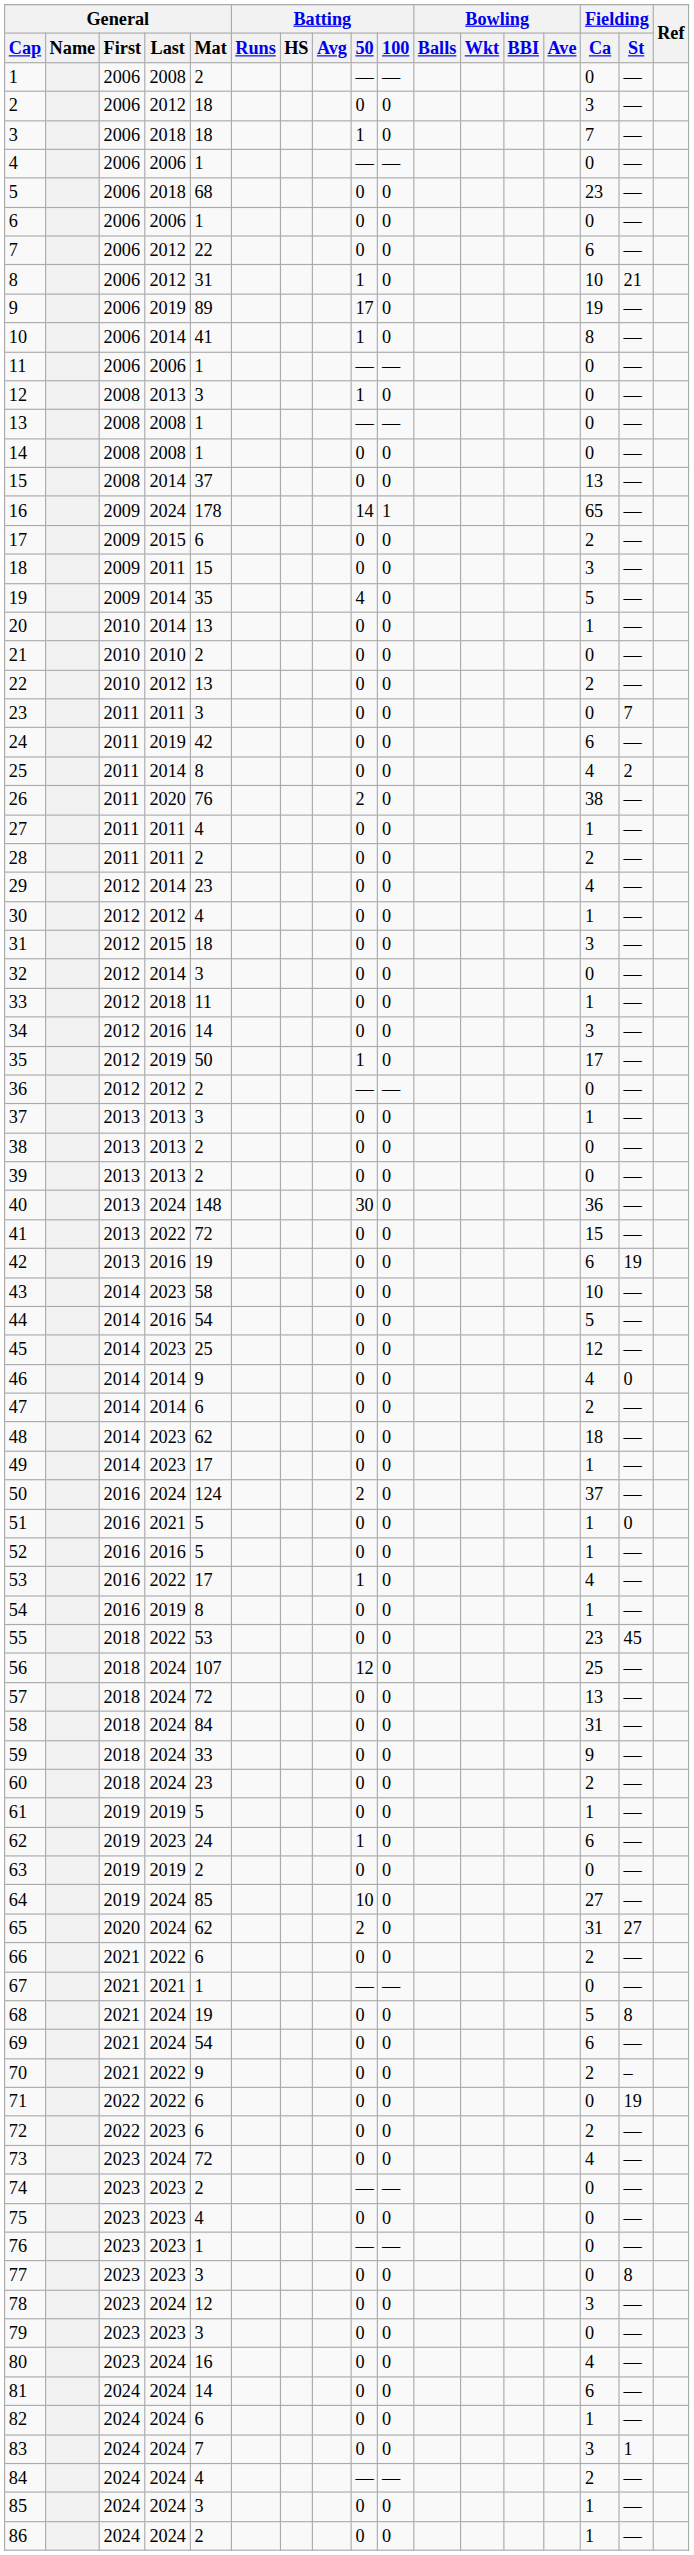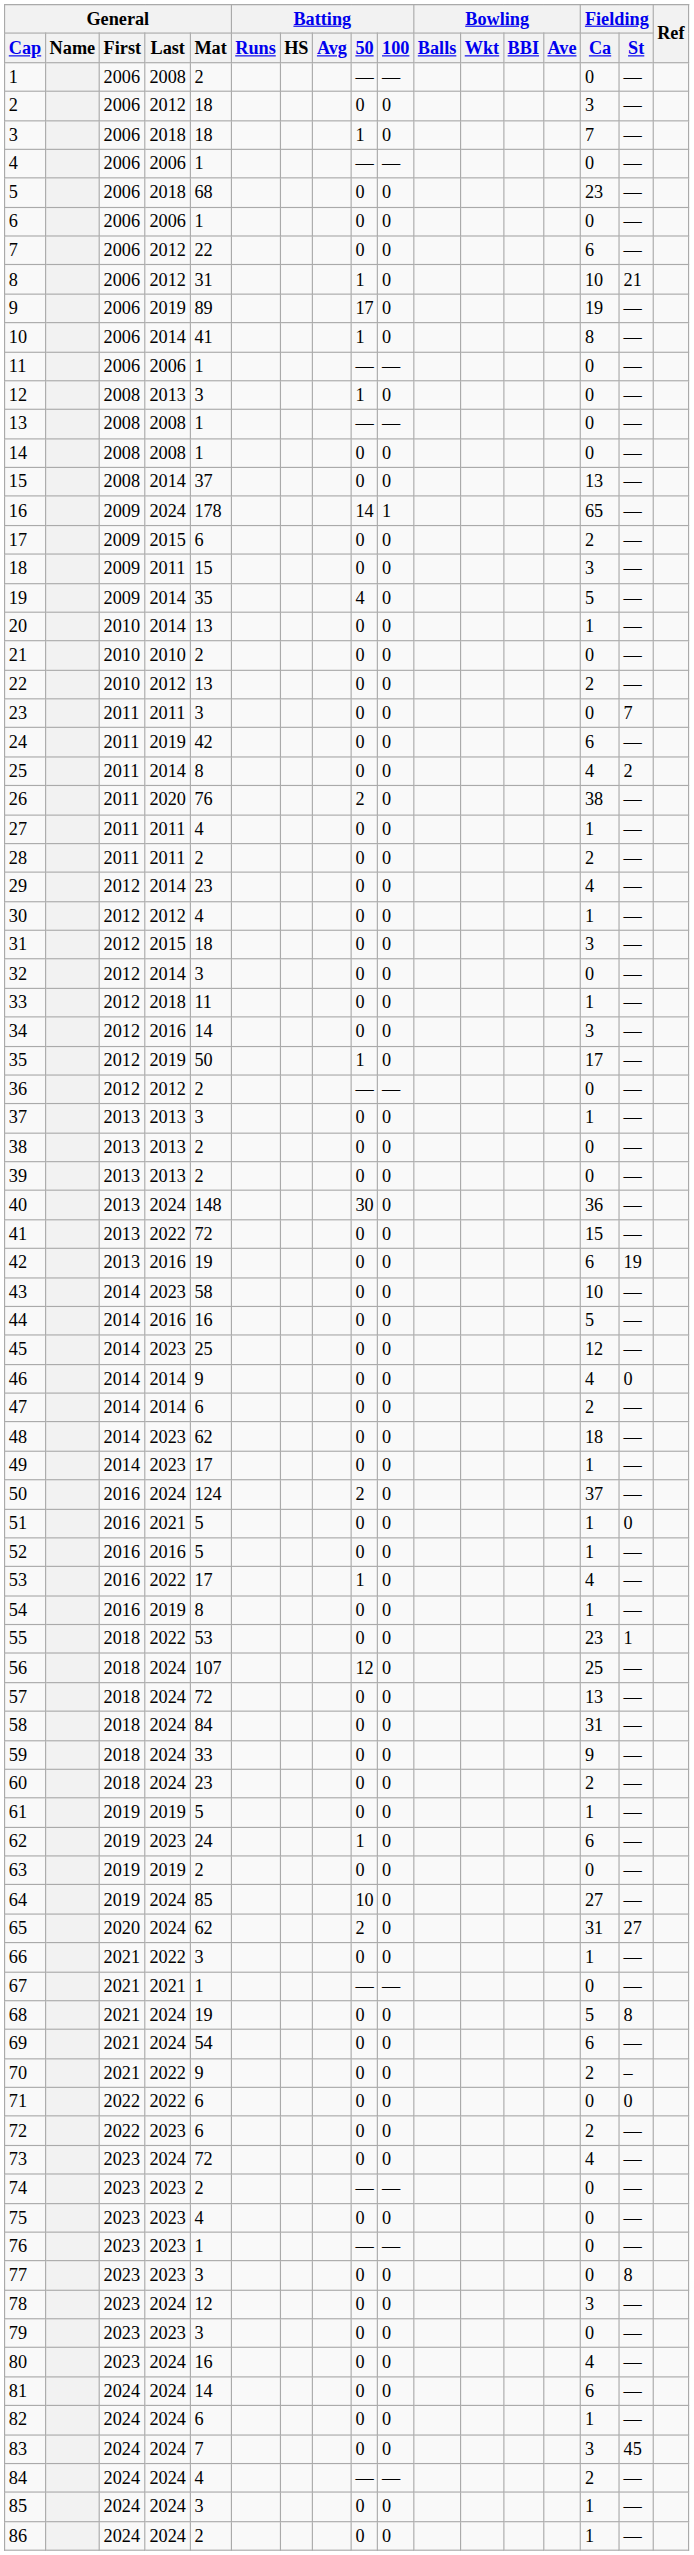44 | General / Mat: 54 -> 16
55 | Fielding / St: 45 -> 1
66 | General / Mat: 6 -> 3
66 | Fielding / Ca: 2 -> 1
71 | Fielding / St: 19 -> 0
83 | Fielding / St: 1 -> 45
